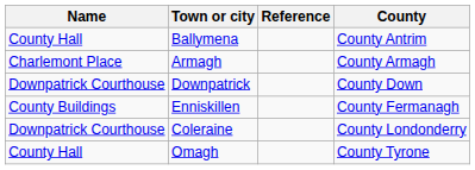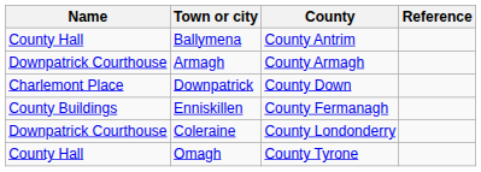columns swapped: County <-> Reference
Armagh | Name: Charlemont Place -> Downpatrick Courthouse
Downpatrick | Name: Downpatrick Courthouse -> Charlemont Place
